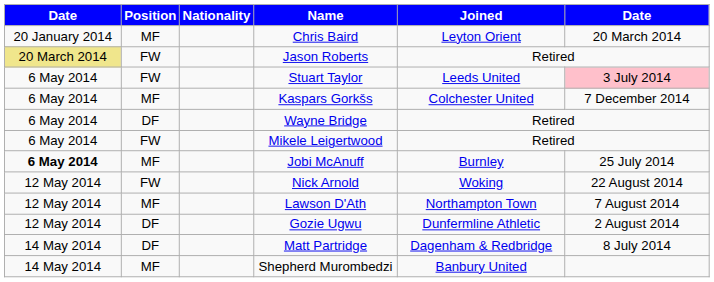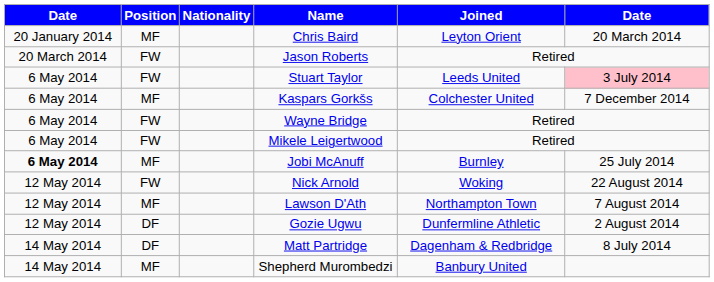Jason Roberts | column 1: khaki background -> no background
Wayne Bridge | Position: DF -> FW
